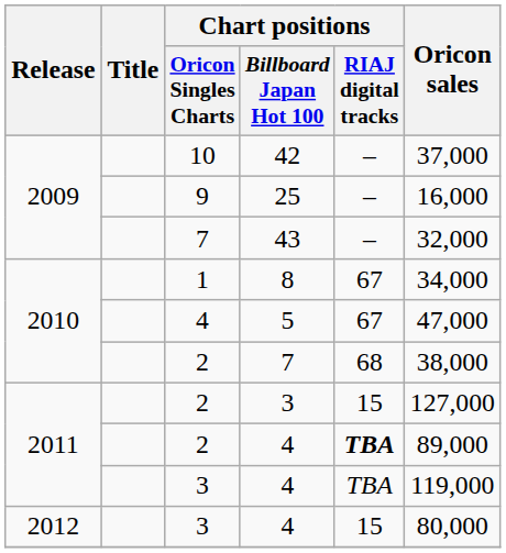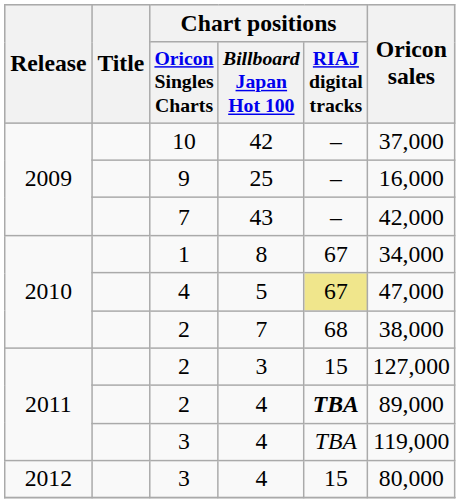43 | Oricon sales: 32,000 -> 42,000
5 | Chart positions / RIAJ digital tracks: no background -> khaki background
